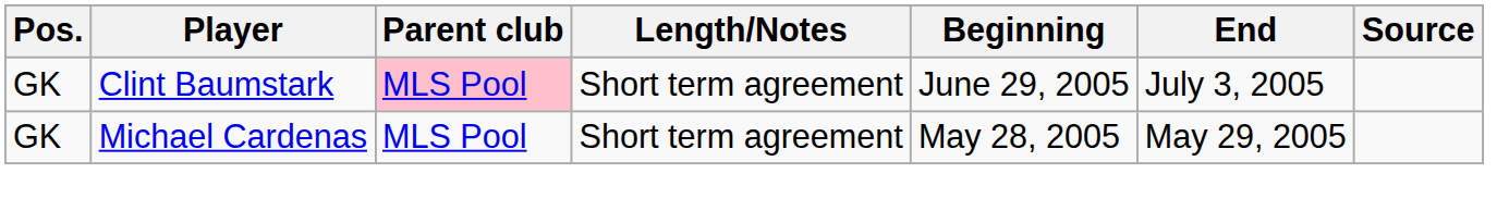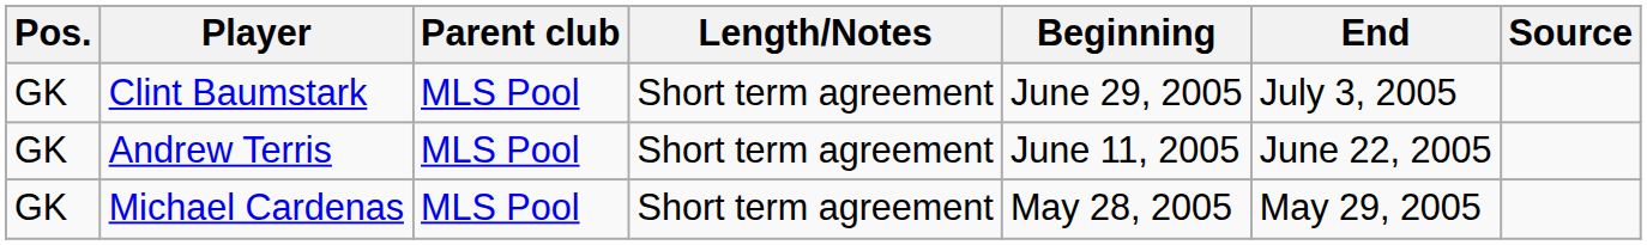Clint Baumstark | Parent club: pink background -> no background
+ row: GK | Andrew Terris | MLS Pool | Short term agreement | June 11, 2005 | June 22, 2005
